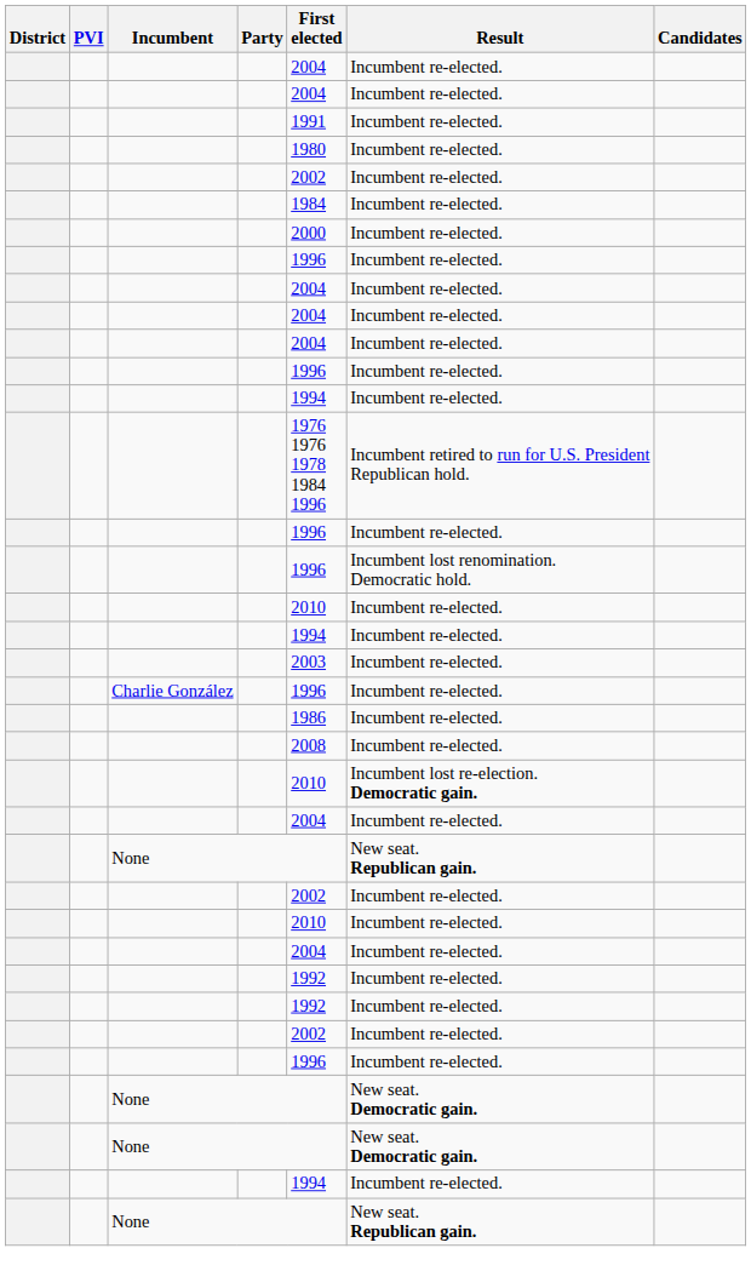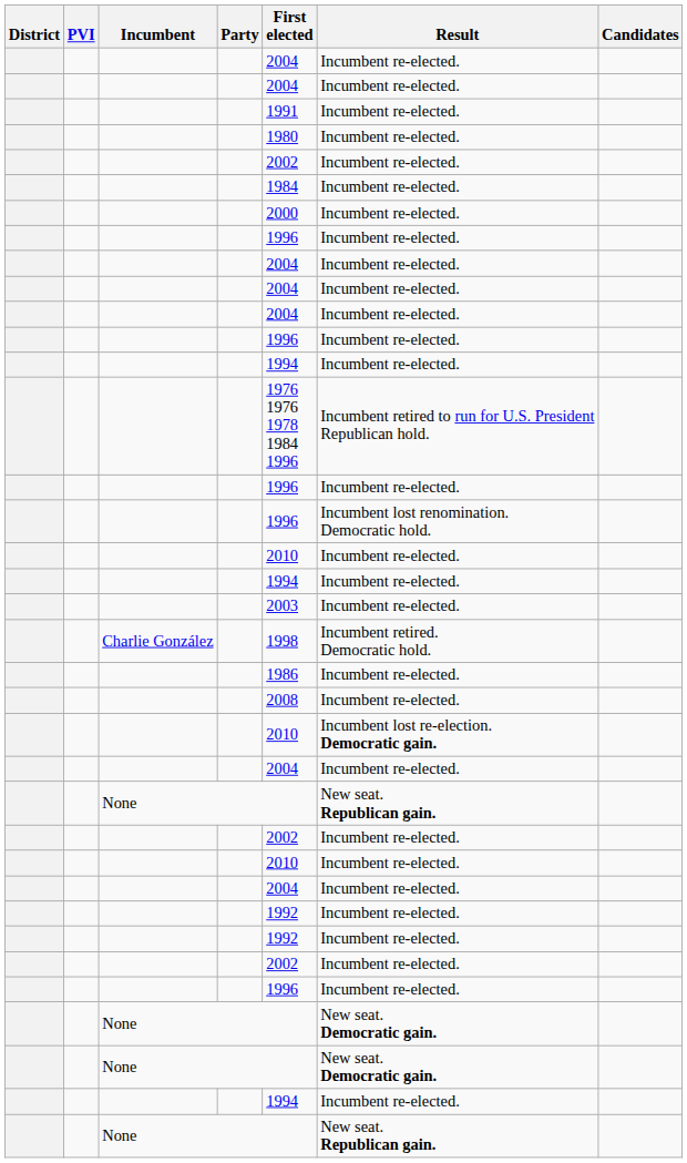Charlie González | First elected: 1996 -> 1998
Charlie González | Result: Incumbent re-elected. -> Incumbent retired. Democratic hold.
